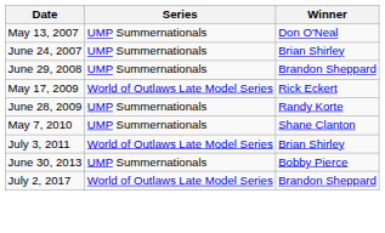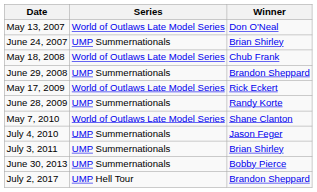May 13, 2007 | Series: UMP Summernationals -> World of Outlaws Late Model Series
+ row: May 18, 2008 | World of Outlaws Late Model Series | Chub Frank
May 7, 2010 | Series: UMP Summernationals -> World of Outlaws Late Model Series
+ row: July 4, 2010 | UMP Summernationals | Jason Feger
July 3, 2011 | Series: World of Outlaws Late Model Series -> UMP Summernationals
July 2, 2017 | Series: World of Outlaws Late Model Series -> UMP Hell Tour
